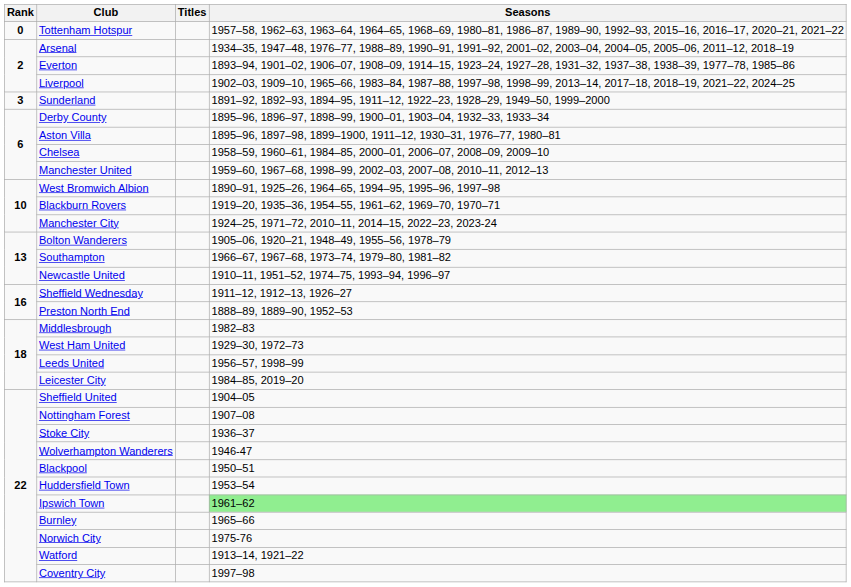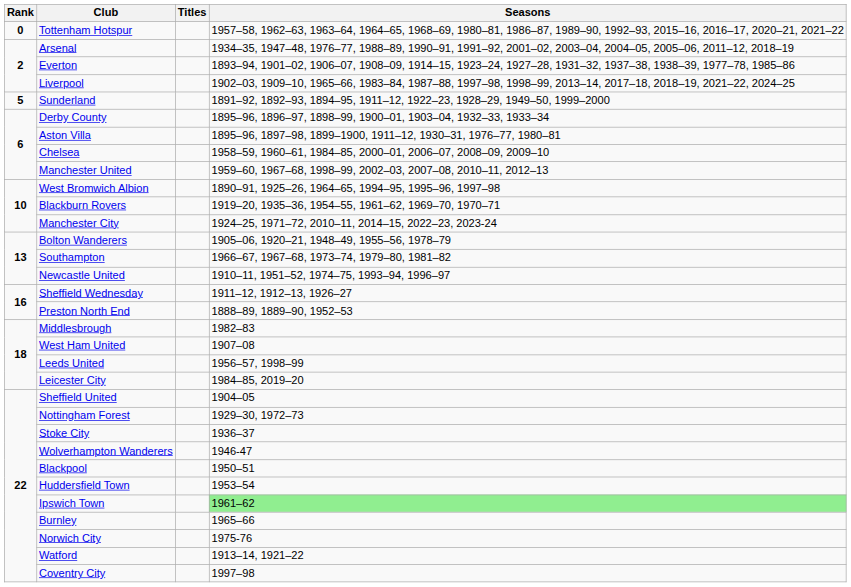Sunderland | Rank: 3 -> 5
West Ham United | Seasons: 1929–30, 1972–73 -> 1907–08
Nottingham Forest | Seasons: 1907–08 -> 1929–30, 1972–73
